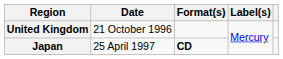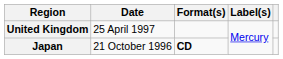United Kingdom | Date: 21 October 1996 -> 25 April 1997
Japan | Date: 25 April 1997 -> 21 October 1996
